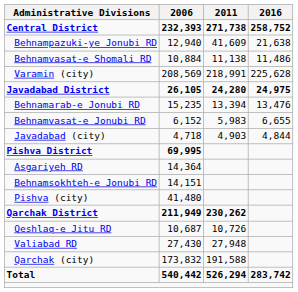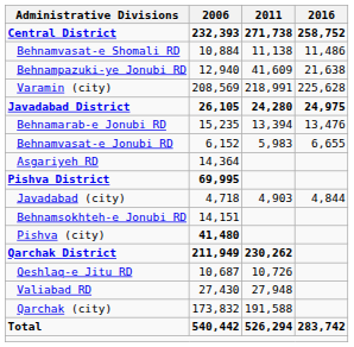rows swapped: Behnampazuki-ye Jonubi RD <-> Behnamvasat-e Shomali RD
rows swapped: Javadabad (city) <-> Asgariyeh RD
Pishva (city) | 2006: normal -> bold
